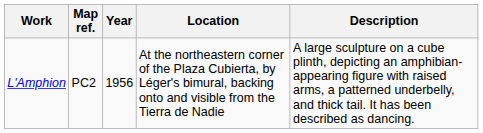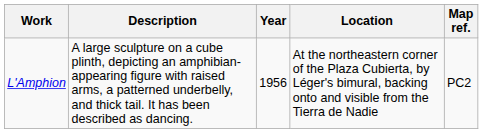columns swapped: Description <-> Map ref.
